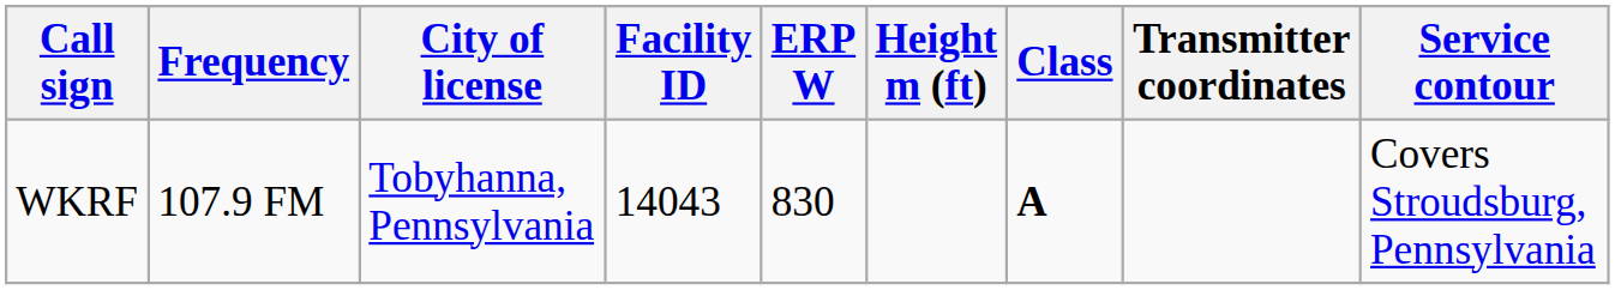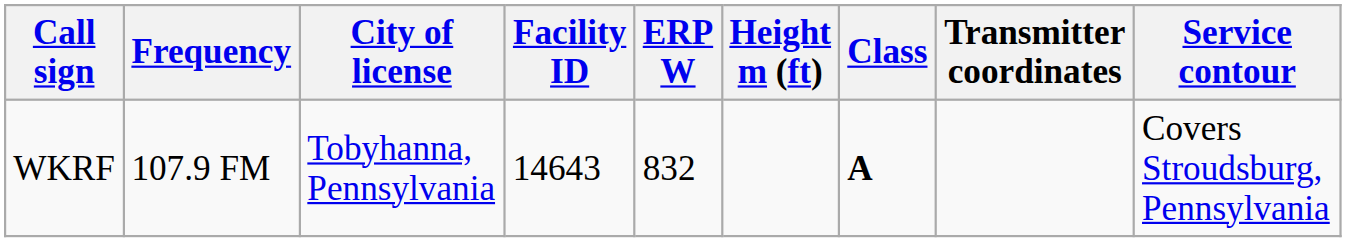WKRF | Facility ID: 14043 -> 14643
WKRF | ERP W: 830 -> 832
